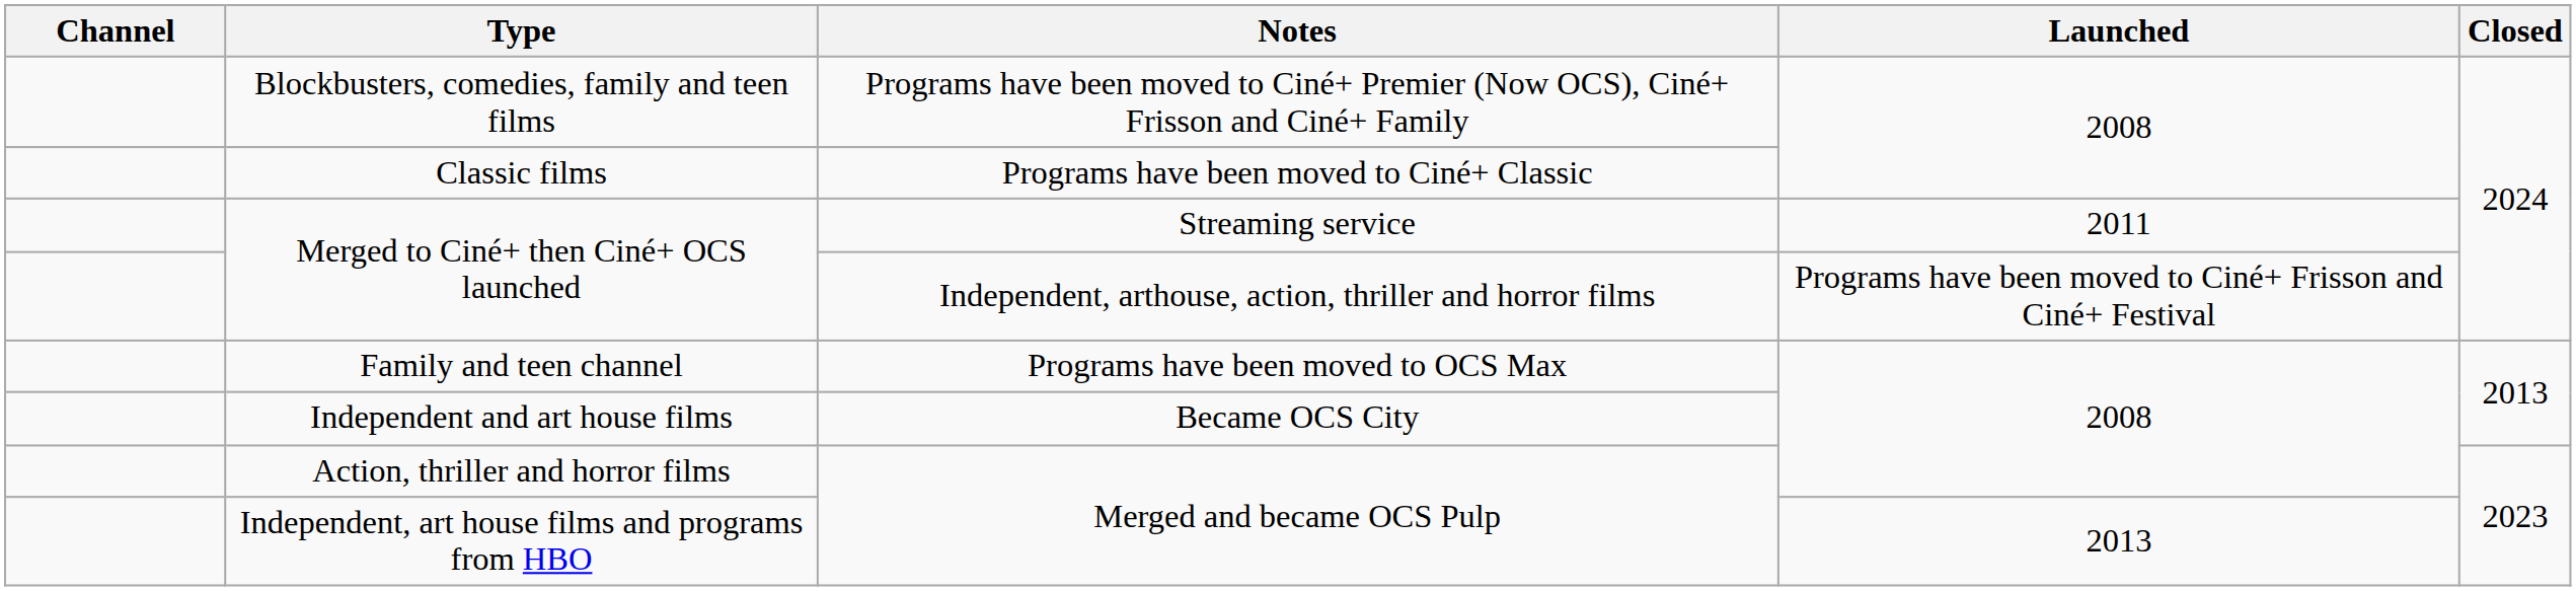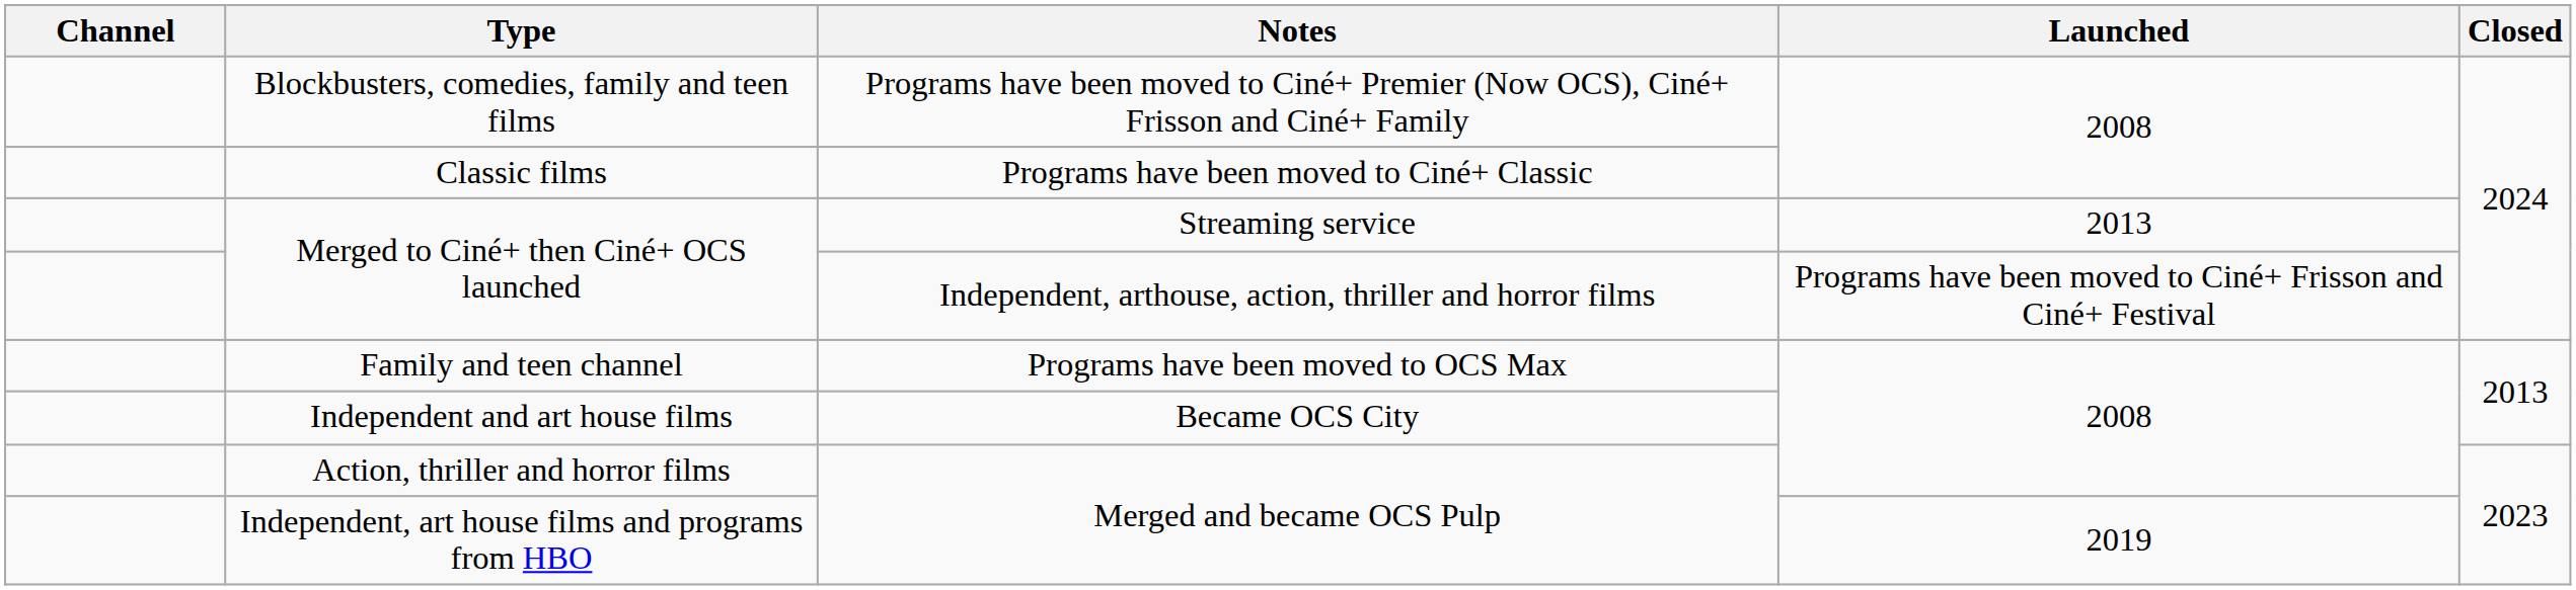Merged to Ciné+ then Ciné+ OCS launched / Streaming service | Launched: 2011 -> 2013
Independent, art house films and programs from HBO | Launched: 2013 -> 2019
